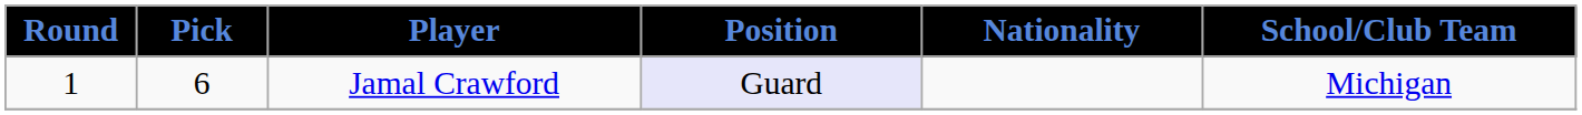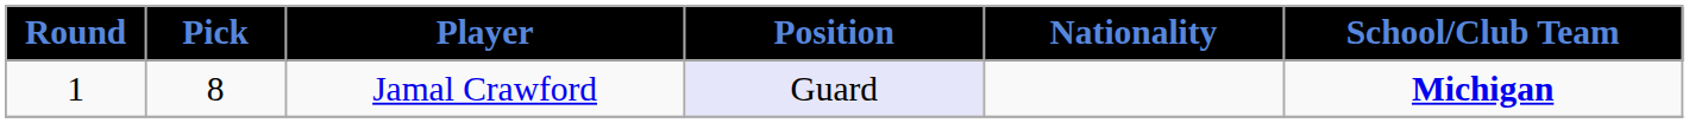Jamal Crawford | Pick: 6 -> 8
Jamal Crawford | School/Club Team: normal -> bold
